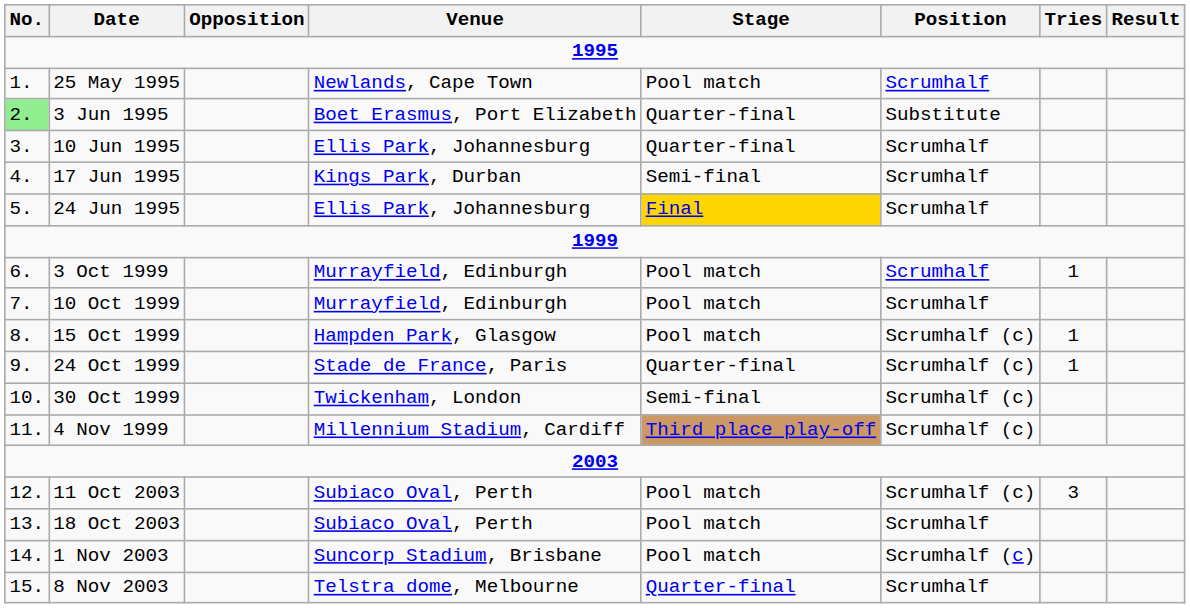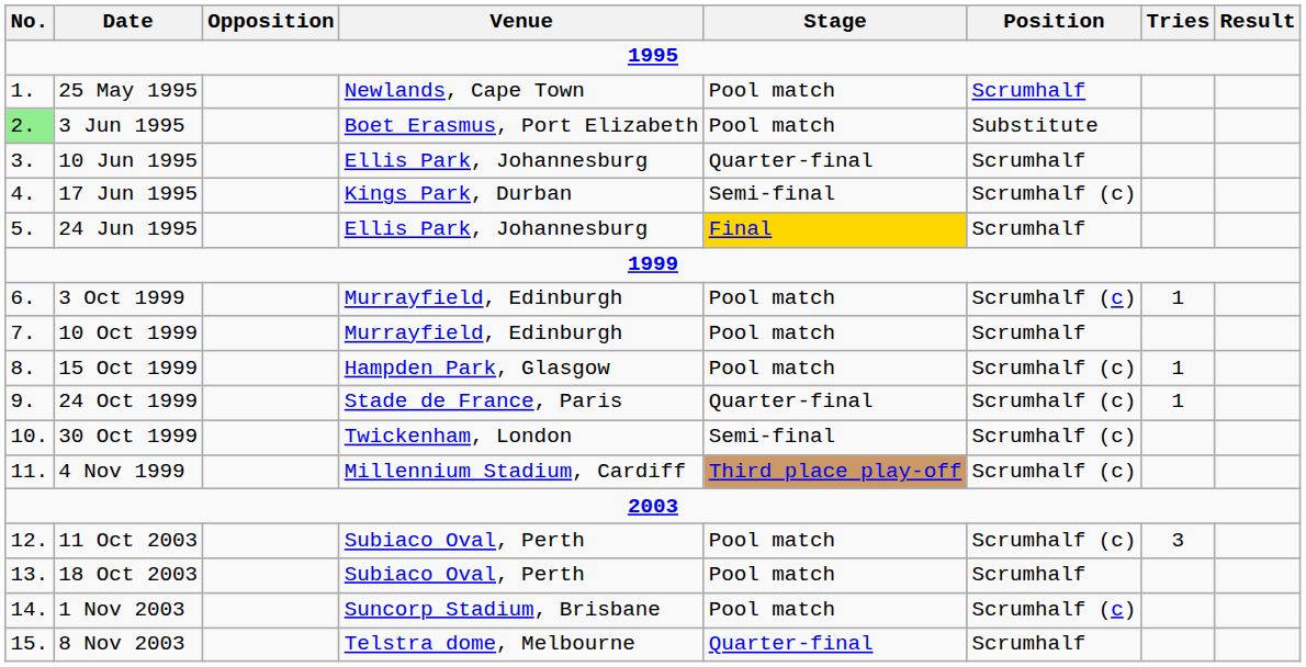3 Jun 1995 | Stage: Quarter-final -> Pool match
17 Jun 1995 | Position: Scrumhalf -> Scrumhalf (c)
3 Oct 1999 | Position: Scrumhalf -> Scrumhalf (c)
